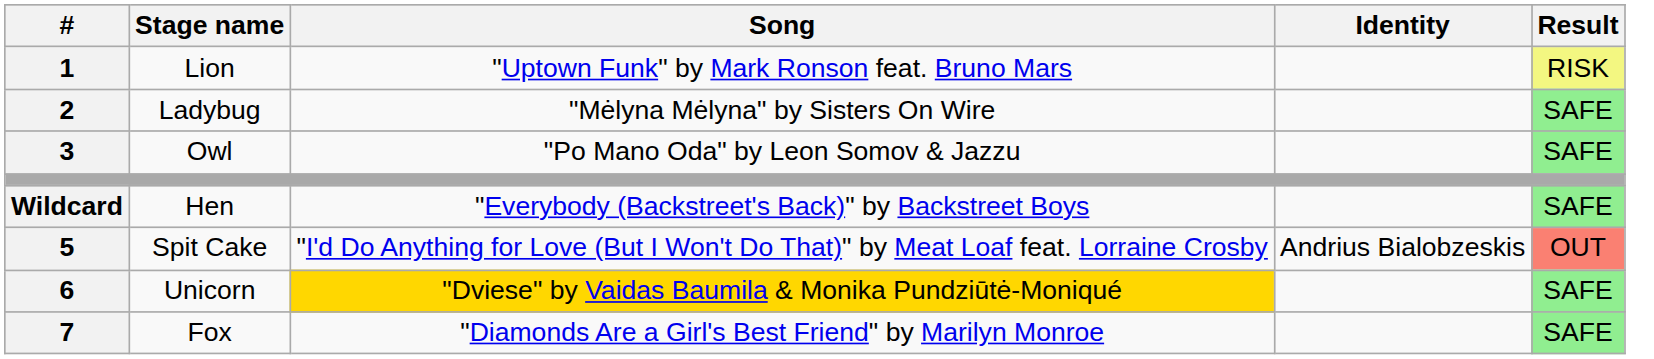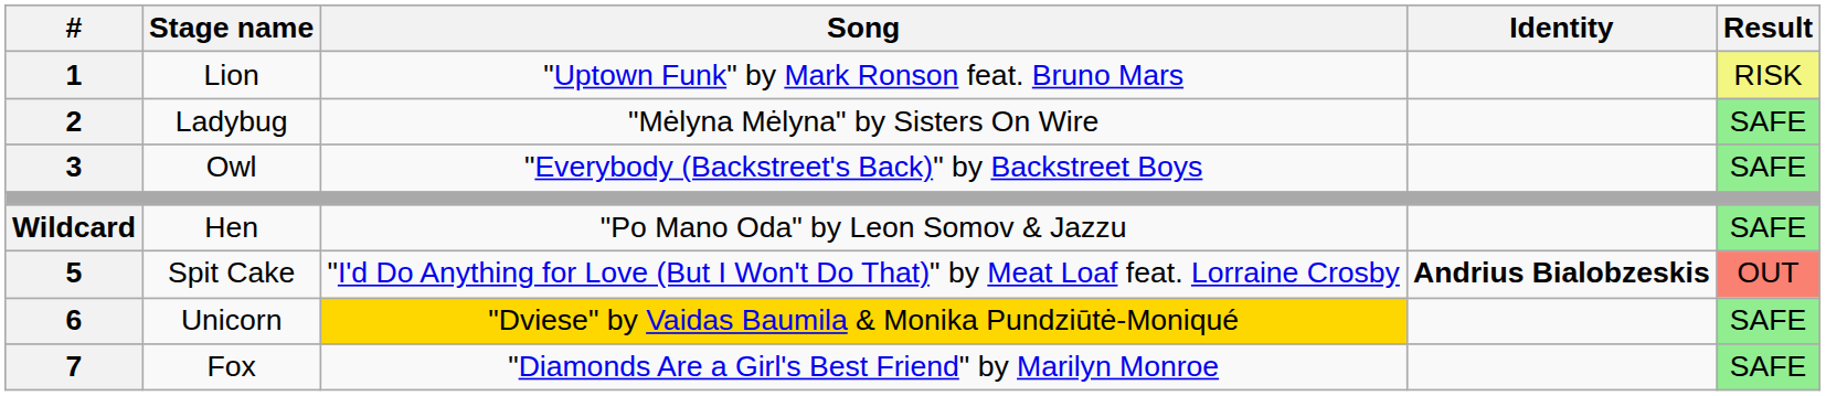Owl | Song: "Po Mano Oda" by Leon Somov & Jazzu -> "Everybody (Backstreet's Back)" by Backstreet Boys
Hen | Song: "Everybody (Backstreet's Back)" by Backstreet Boys -> "Po Mano Oda" by Leon Somov & Jazzu
Spit Cake | Identity: normal -> bold
